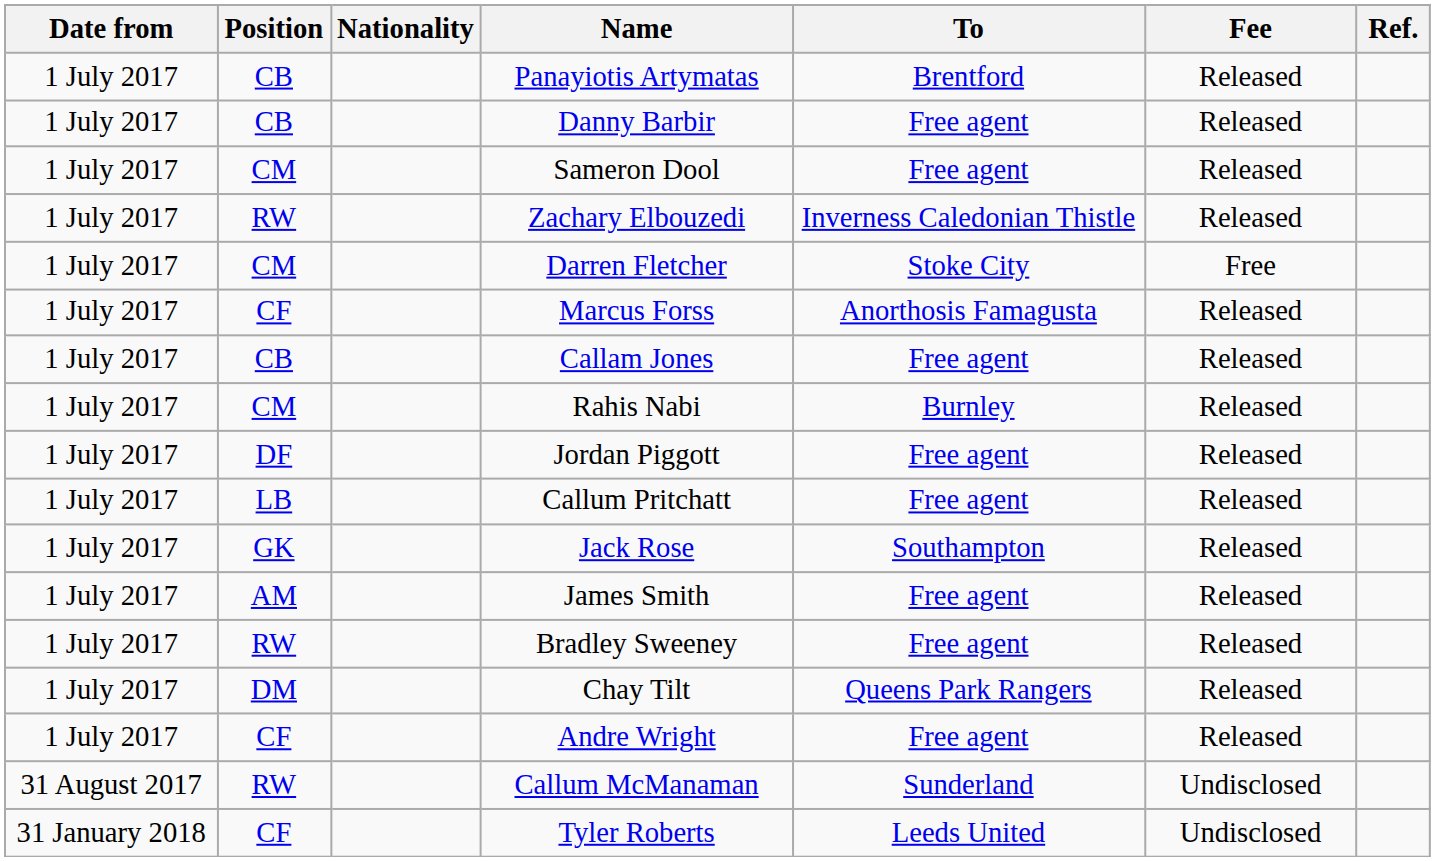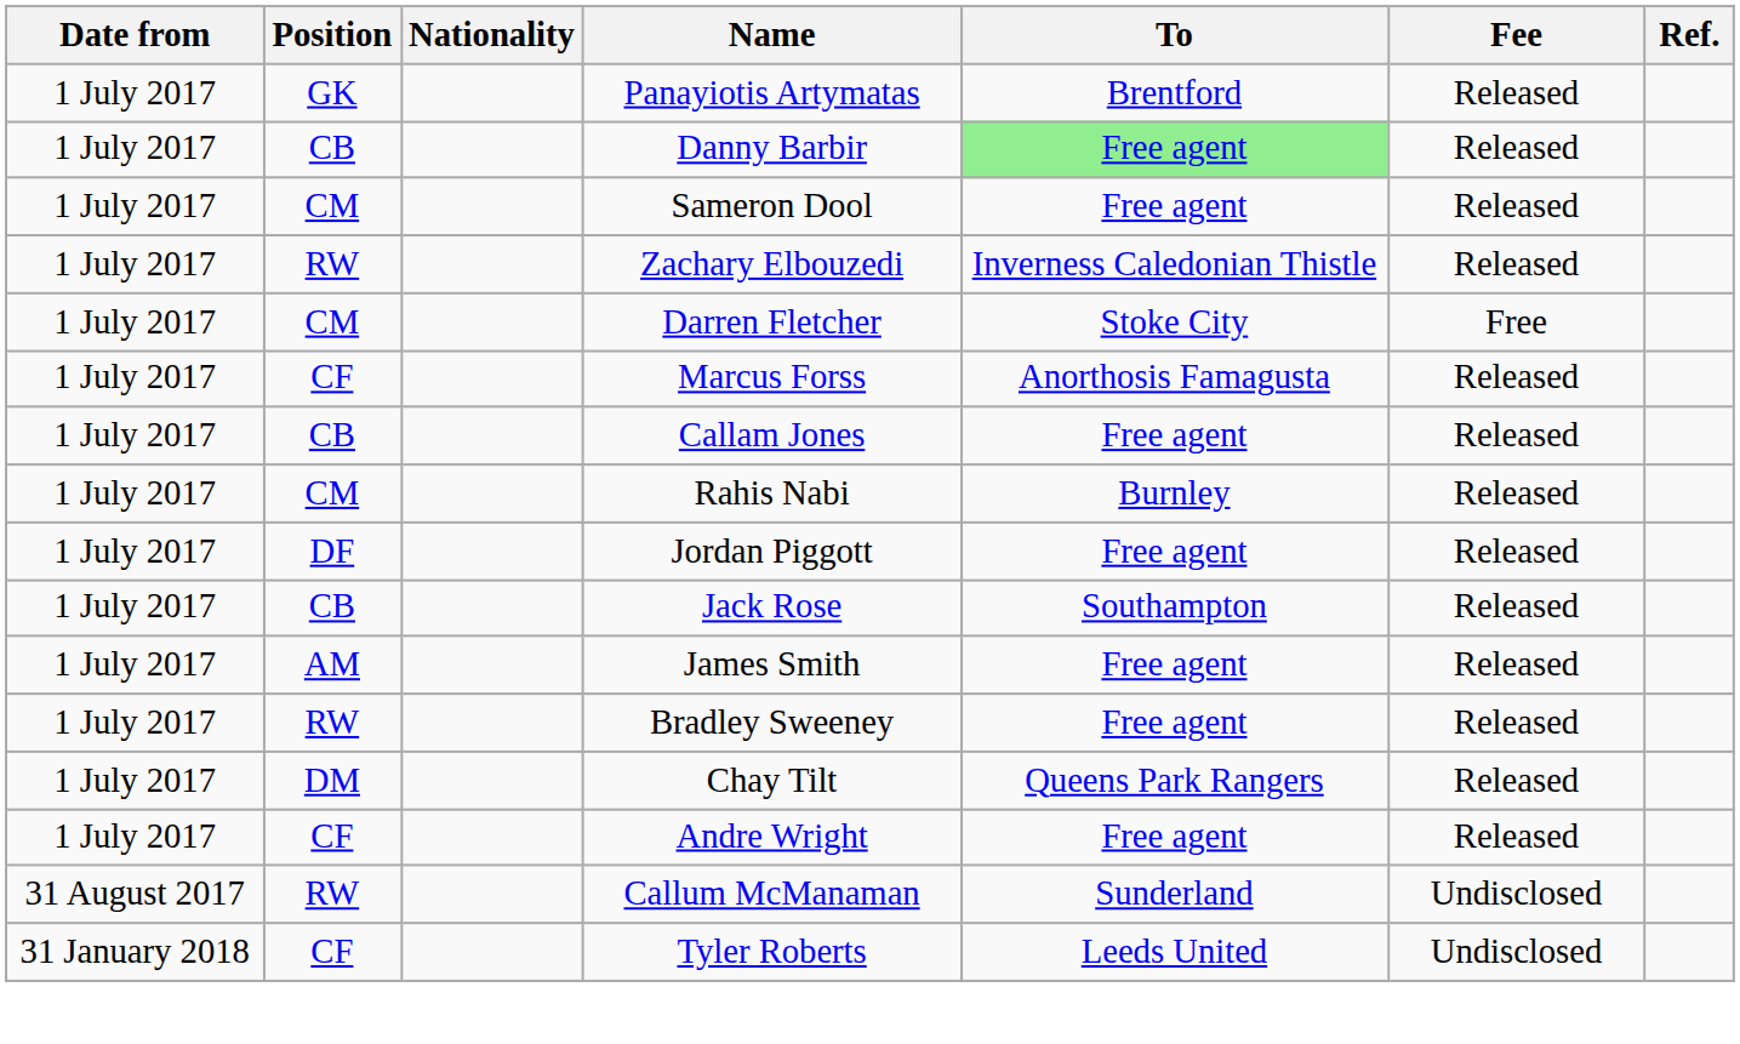Panayiotis Artymatas | Position: CB -> GK
Danny Barbir | To: no background -> lightgreen background
- row: 1 July 2017 | LB | Callum Pritchatt | Free agent | Released
Jack Rose | Position: GK -> CB
